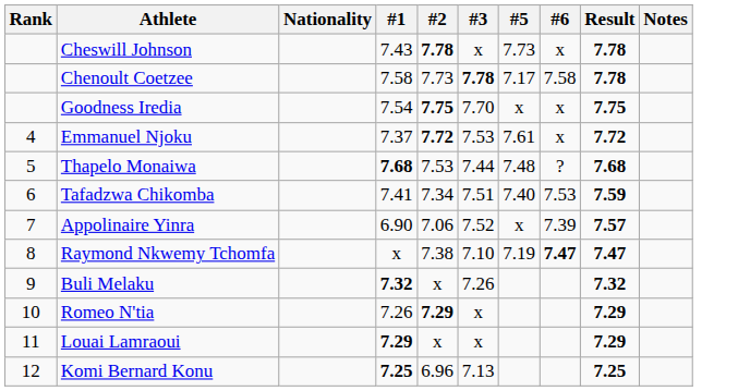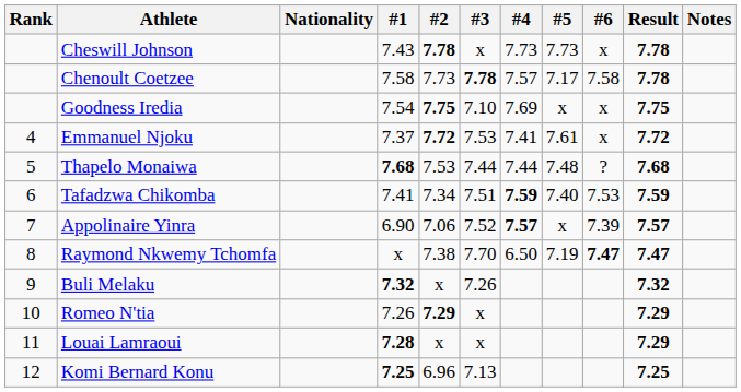+ column: #4 | 7.73 | 7.57 | 7.69 | 7.41 | 7.44 | 7.59 | 7.57 | 6.50
Goodness Iredia | #3: 7.70 -> 7.10
Raymond Nkwemy Tchomfa | #3: 7.10 -> 7.70
Louai Lamraoui | #1: 7.29 -> 7.28
